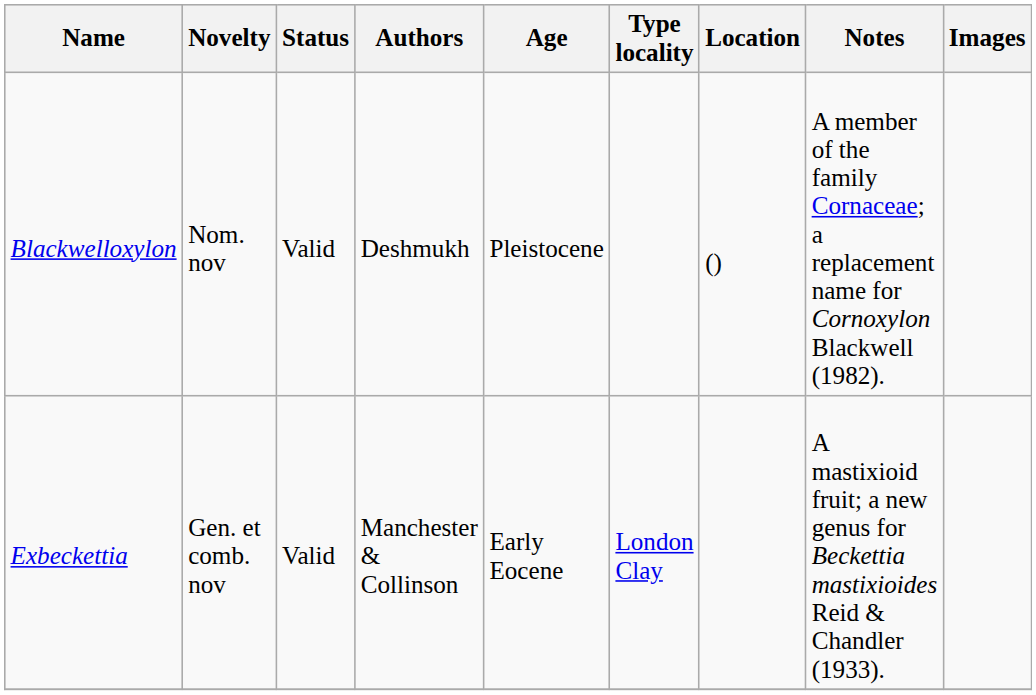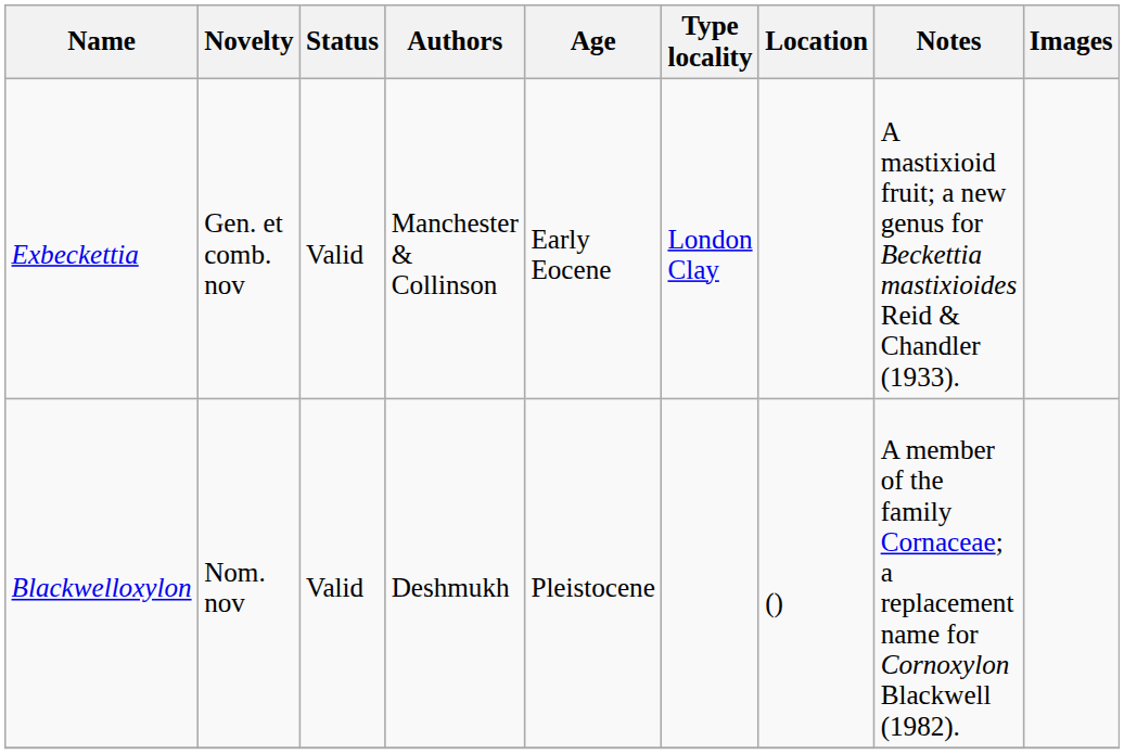rows swapped: Blackwelloxylon <-> Exbeckettia
